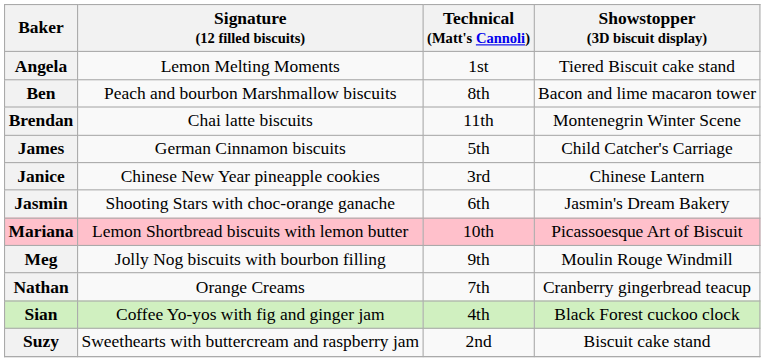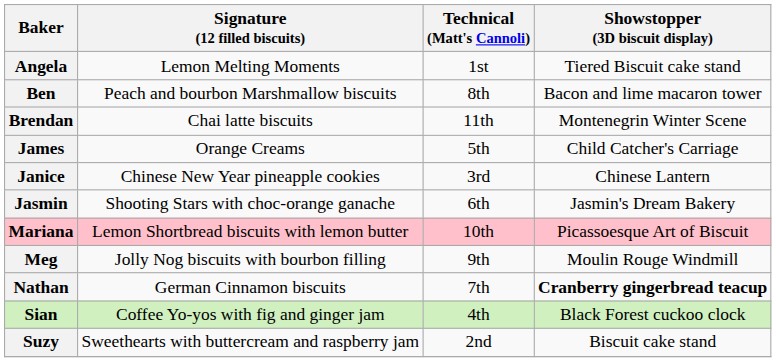James | Signature (12 filled biscuits): German Cinnamon biscuits -> Orange Creams
Nathan | Signature (12 filled biscuits): Orange Creams -> German Cinnamon biscuits
Nathan | Showstopper (3D biscuit display): normal -> bold
